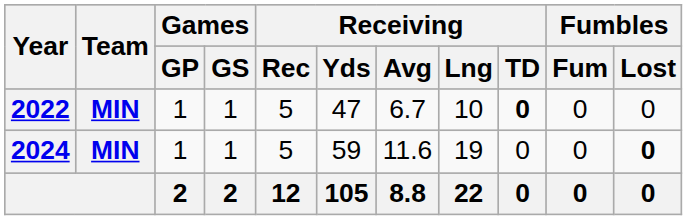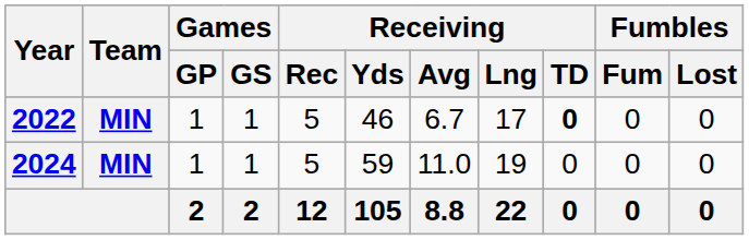2022 | Receiving / Yds: 47 -> 46
2022 | Receiving / Lng: 10 -> 17
2024 | Receiving / Avg: 11.6 -> 11.0
2024 | Fumbles / Lost: bold -> normal
